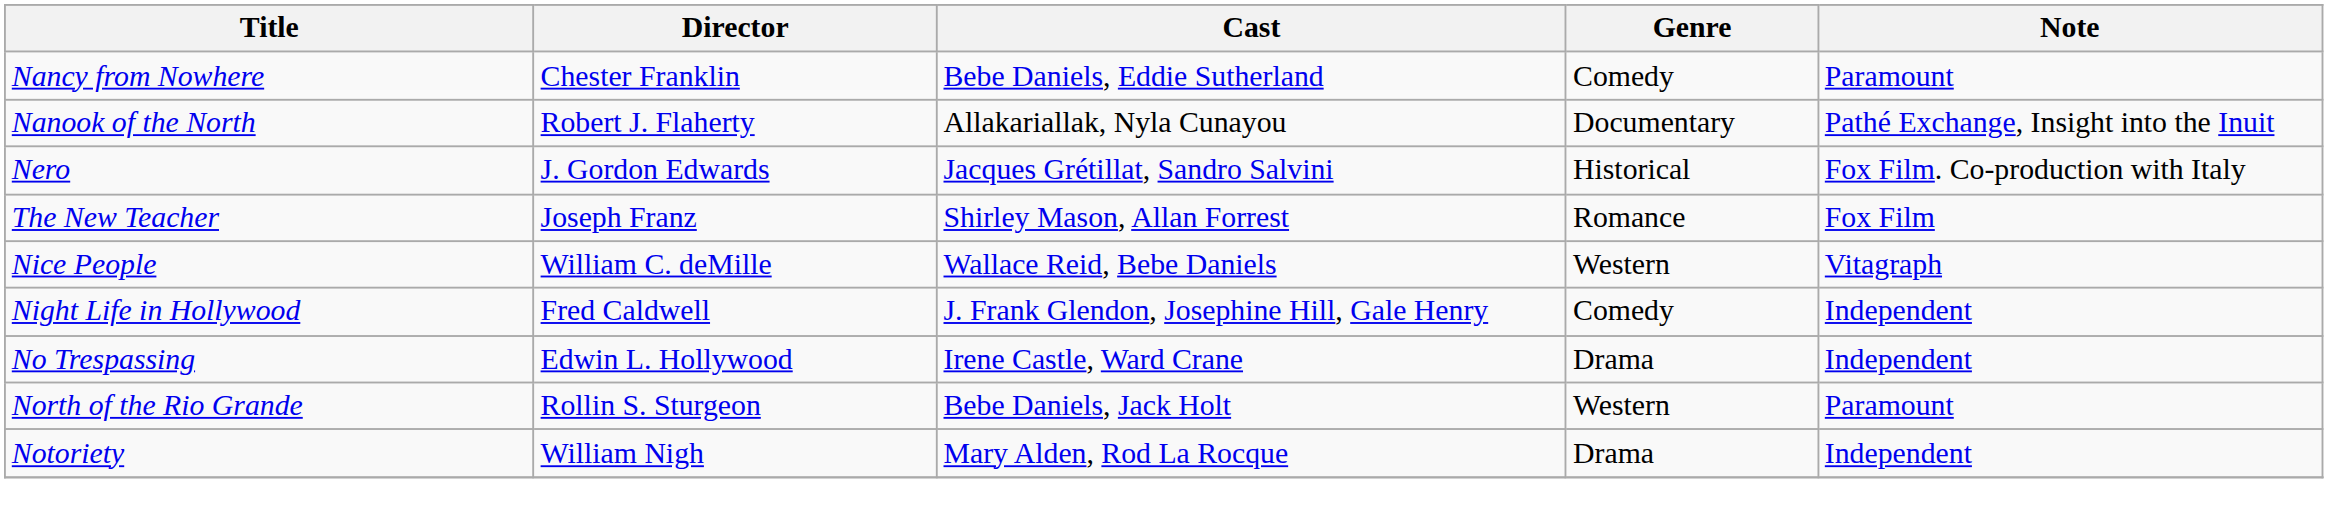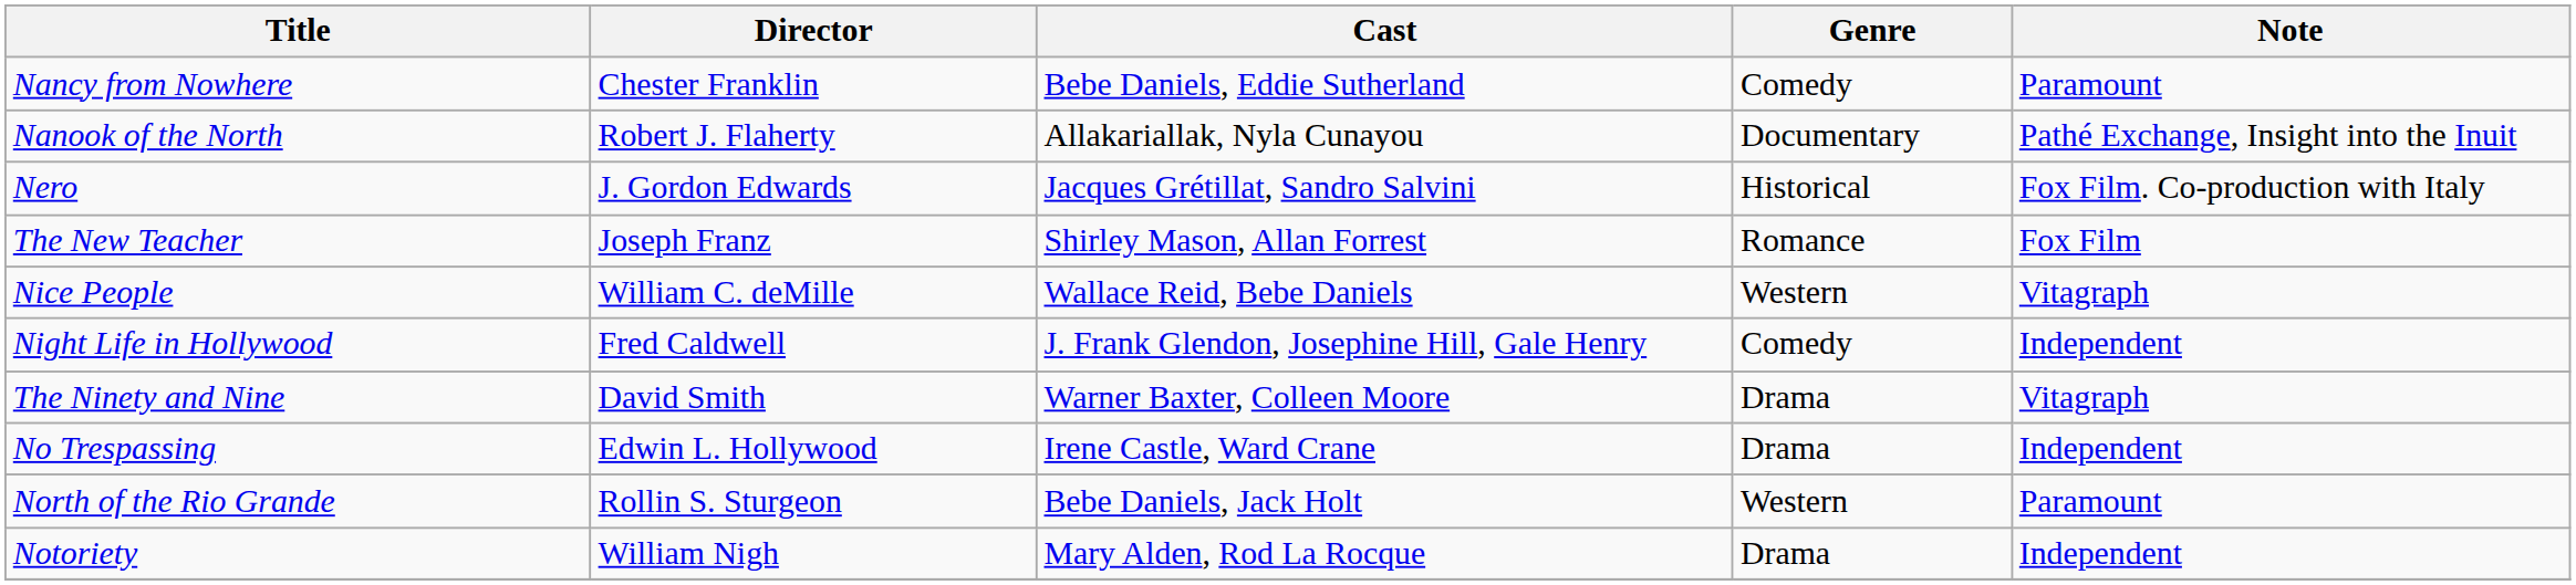+ row: The Ninety and Nine | David Smith | Warner Baxter, Colleen Moore | Drama | Vitagraph
